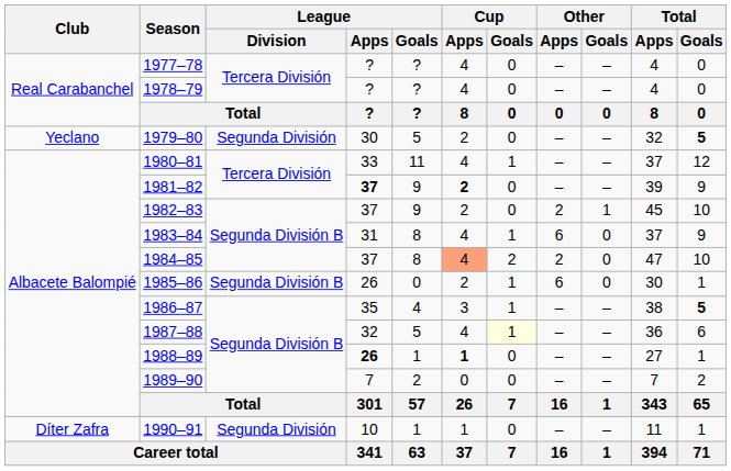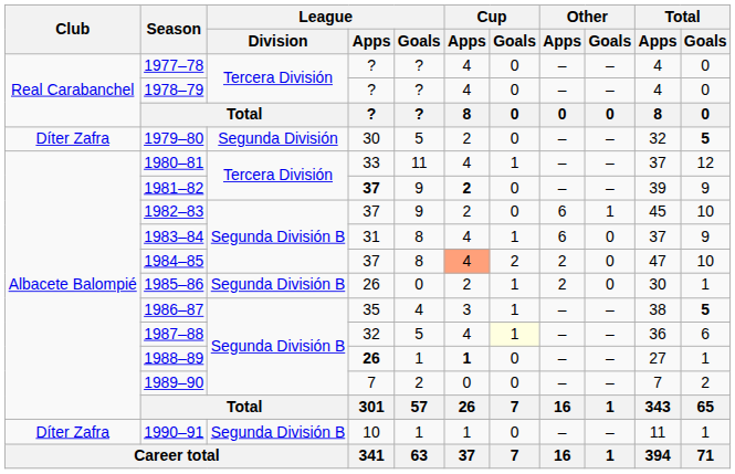1979–80 | Club: Yeclano -> Díter Zafra
1982–83 | Other / Apps: 2 -> 6
1985–86 | Other / Apps: 6 -> 2
1990–91 | League / Division: Segunda División -> Segunda División B
